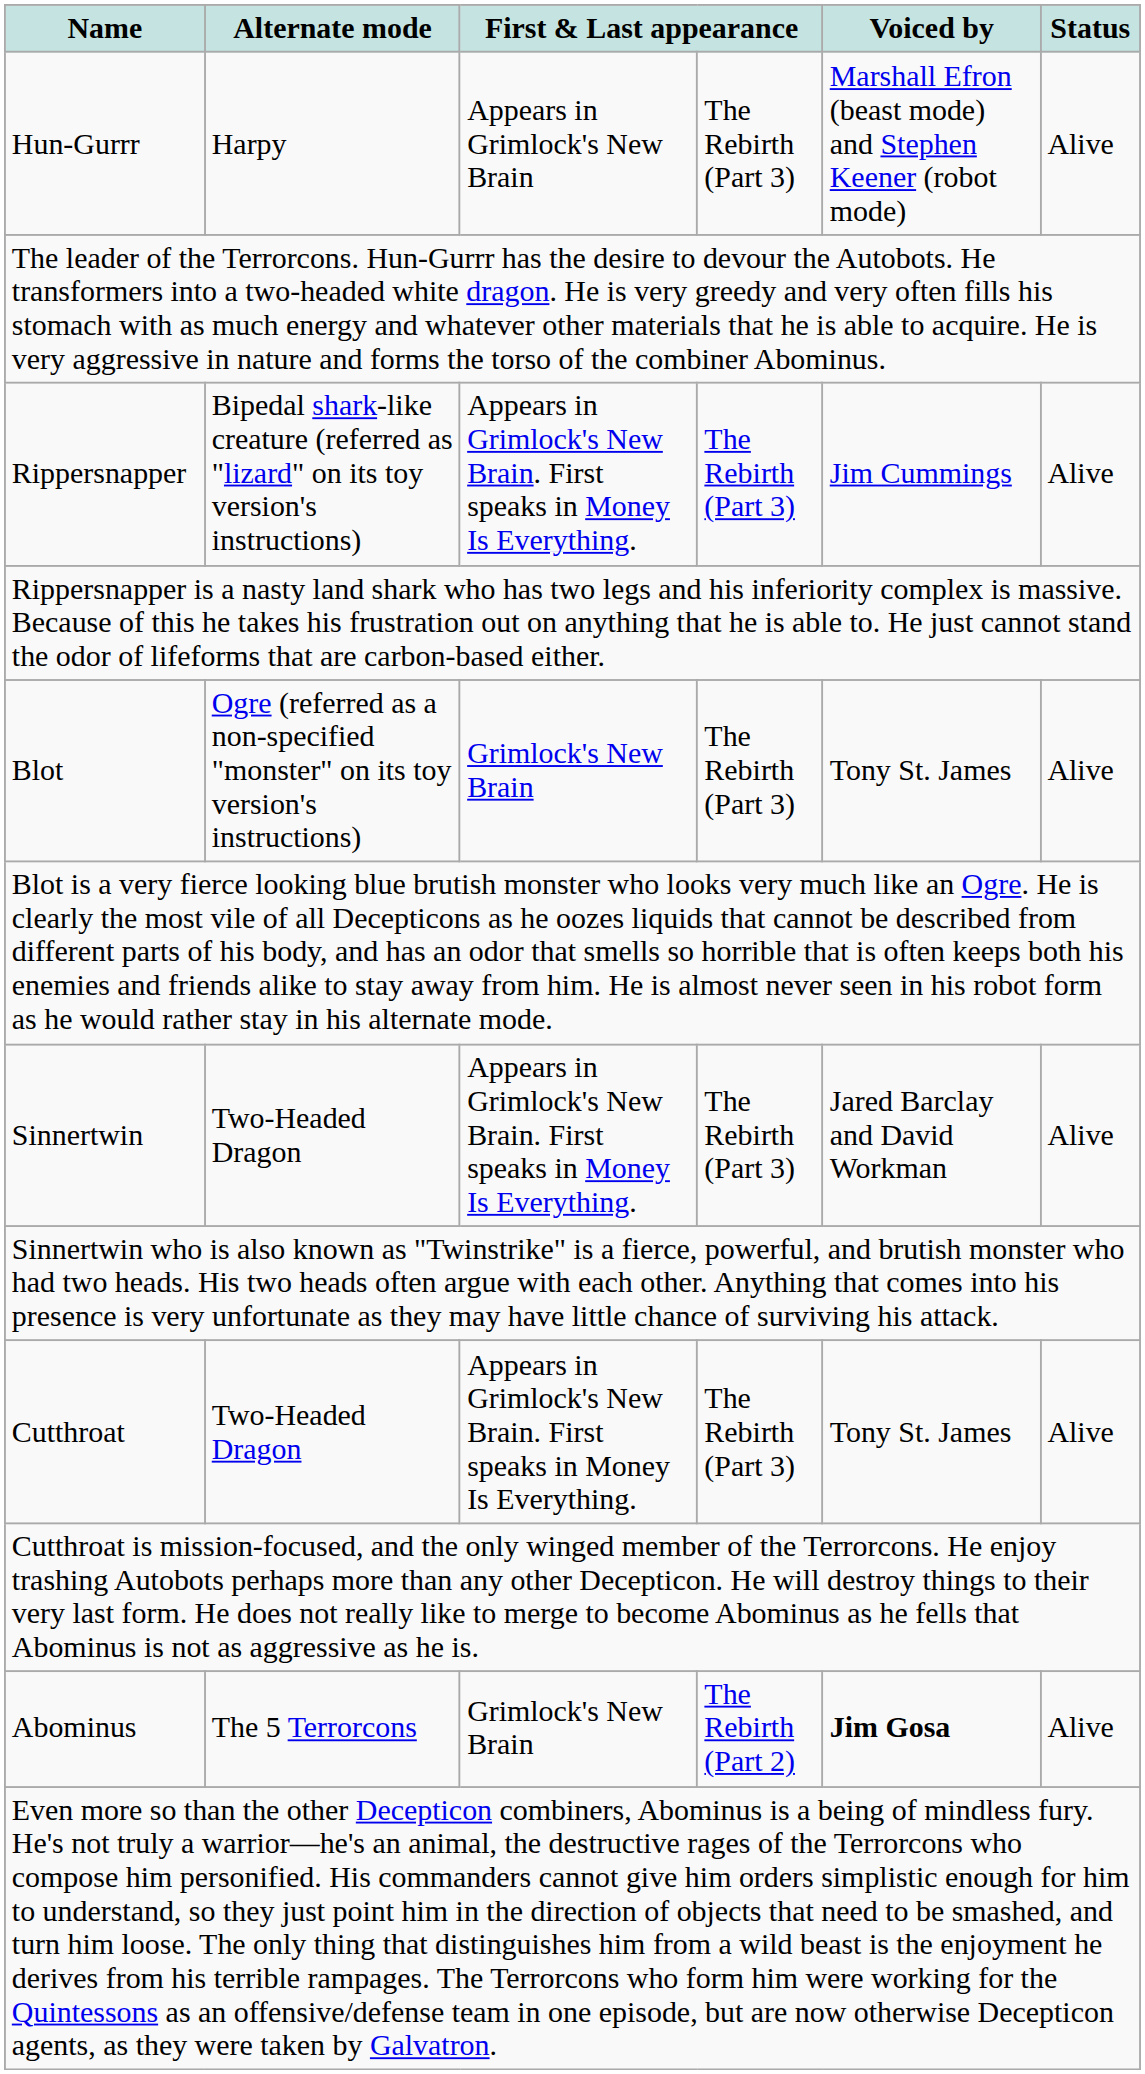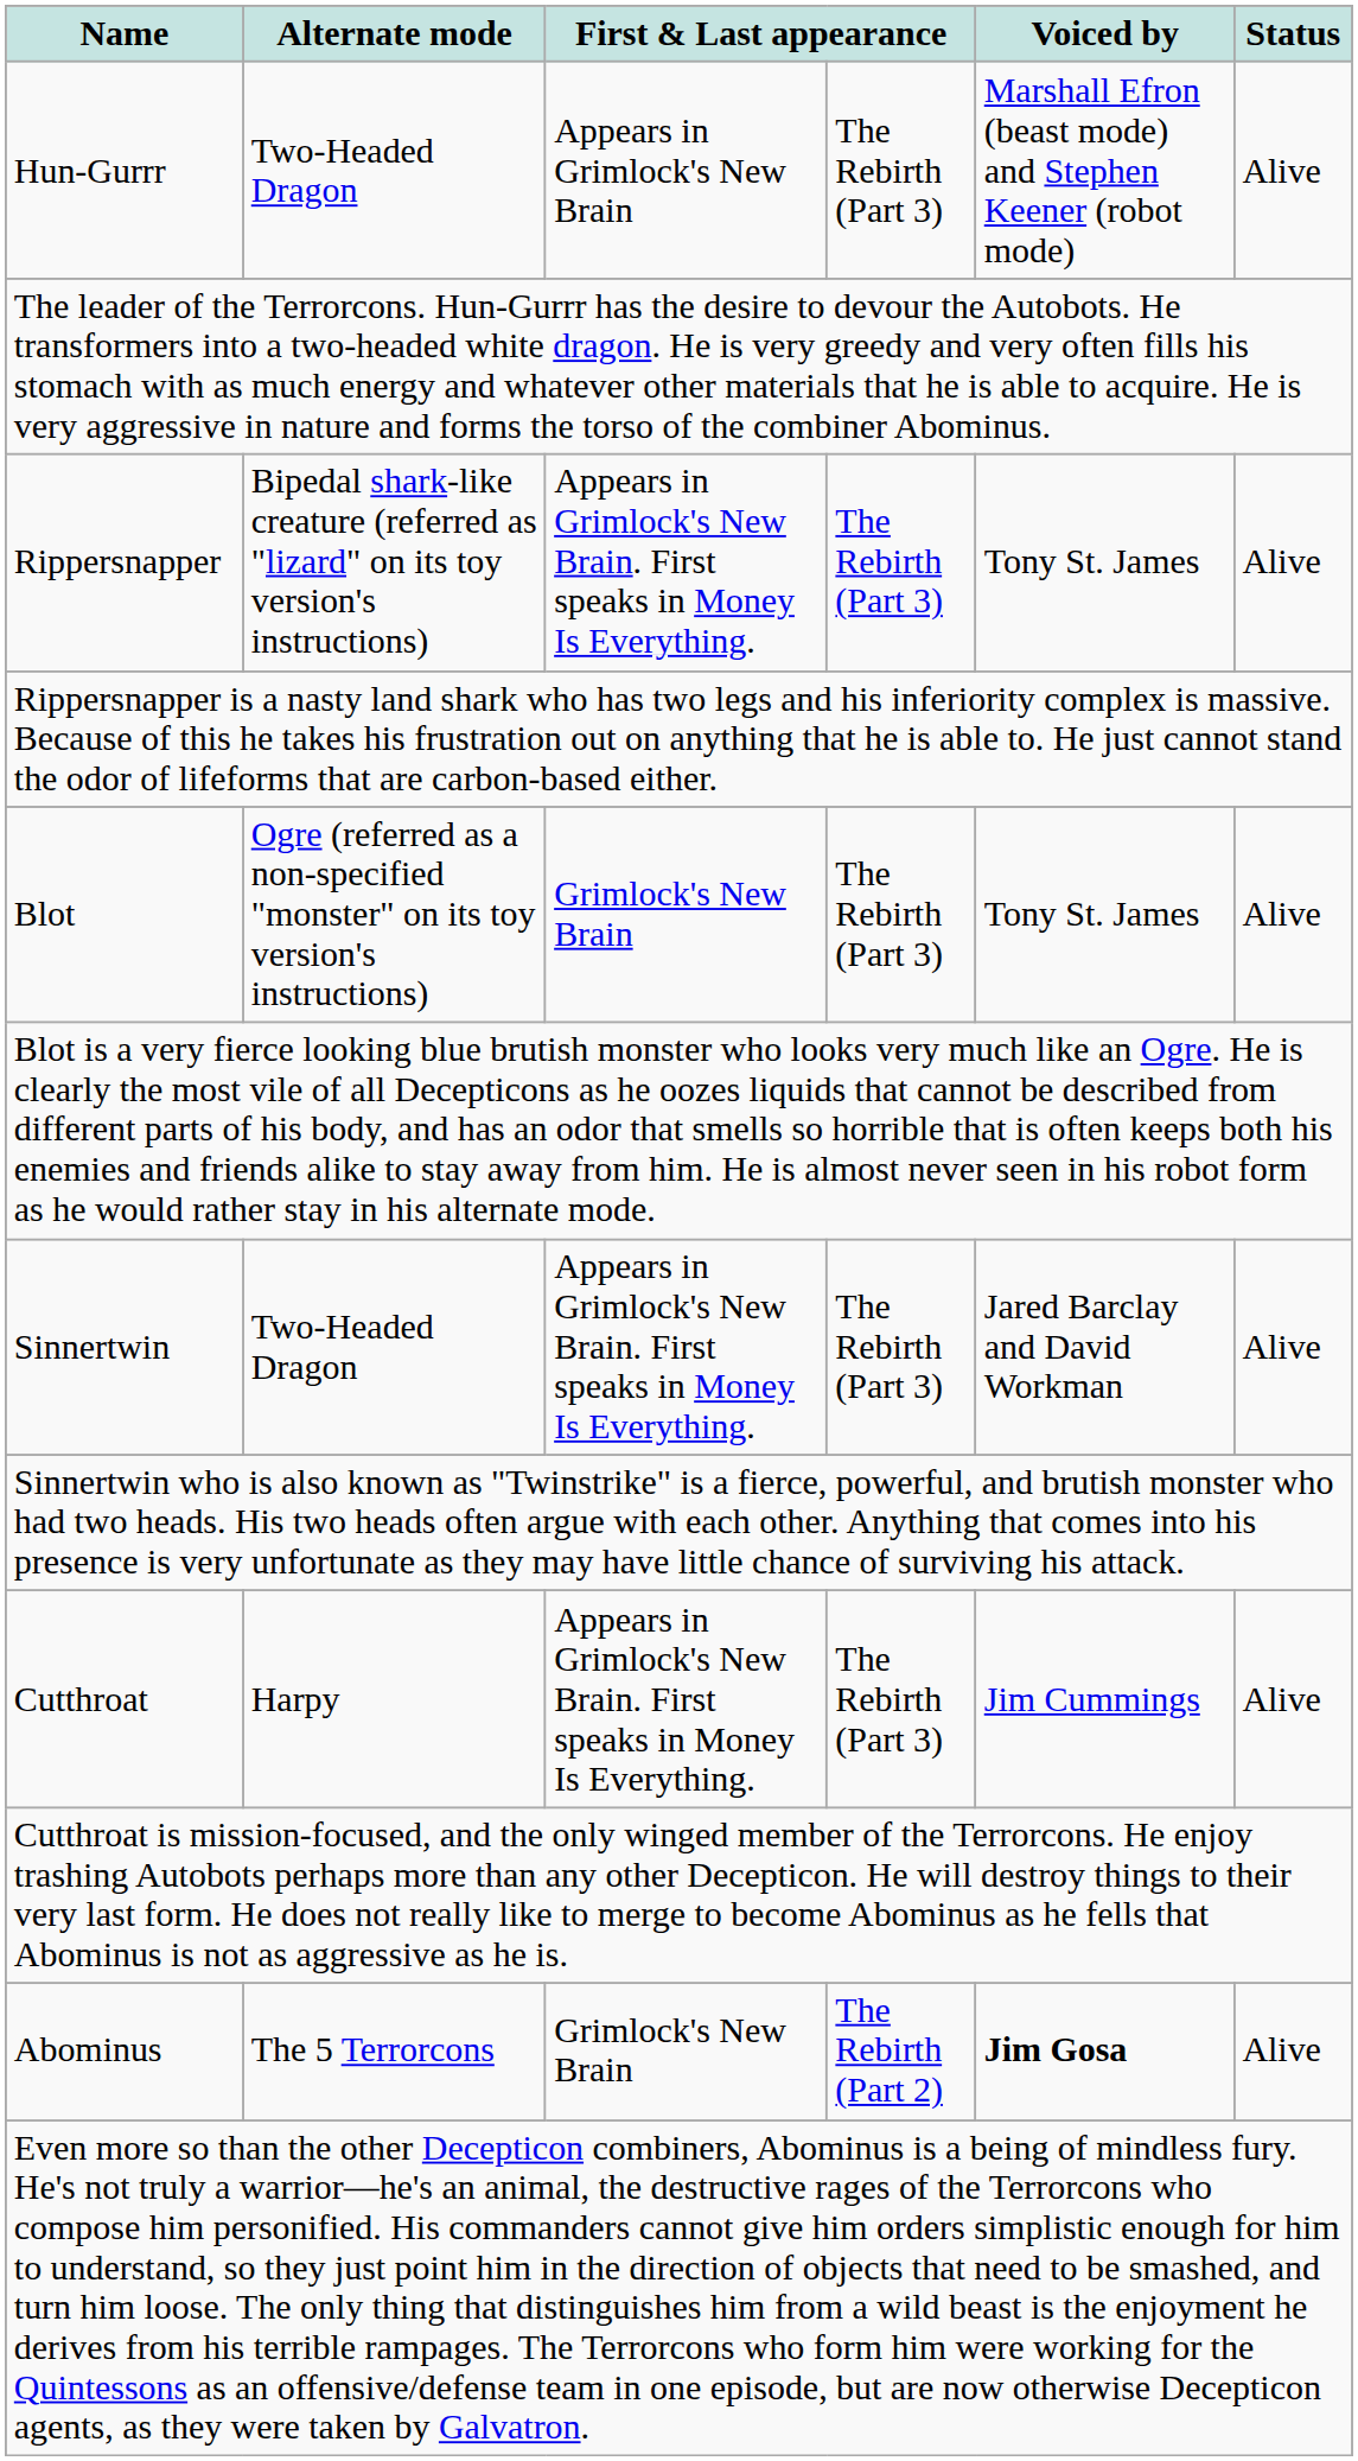Hun-Gurrr | Alternate mode: Harpy -> Two-Headed Dragon
Rippersnapper | Voiced by: Jim Cummings -> Tony St. James
Cutthroat | Alternate mode: Two-Headed Dragon -> Harpy
Cutthroat | Voiced by: Tony St. James -> Jim Cummings
